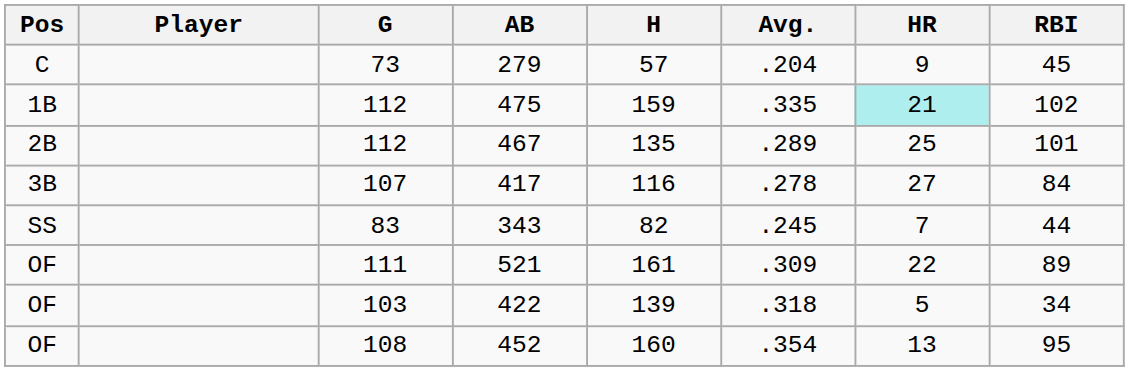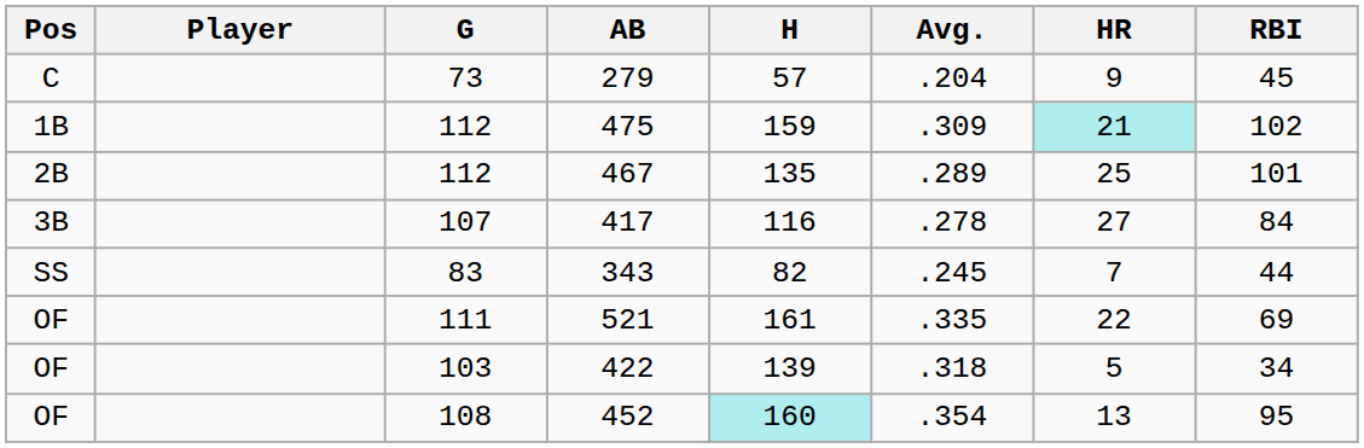475 | Avg.: .335 -> .309
521 | Avg.: .309 -> .335
521 | RBI: 89 -> 69
452 | H: no background -> paleturquoise background
